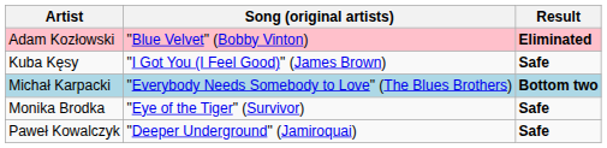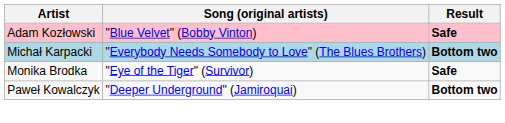Adam Kozłowski | Result: Eliminated -> Safe
- row: Kuba Kęsy | "I Got You (I Feel Good)" (James Brown) | Safe
Paweł Kowalczyk | Result: Safe -> Bottom two
